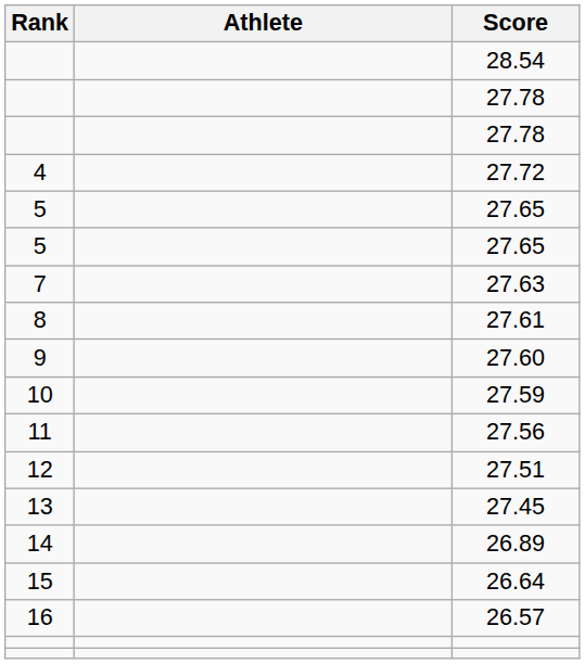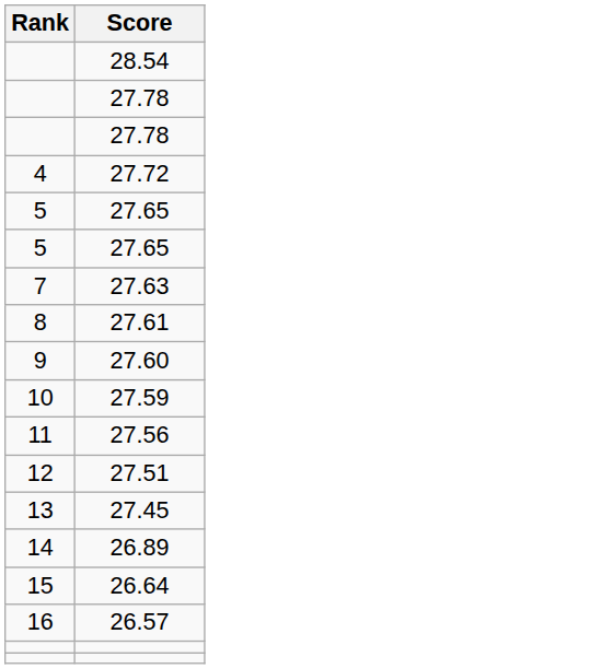- column: Athlete
